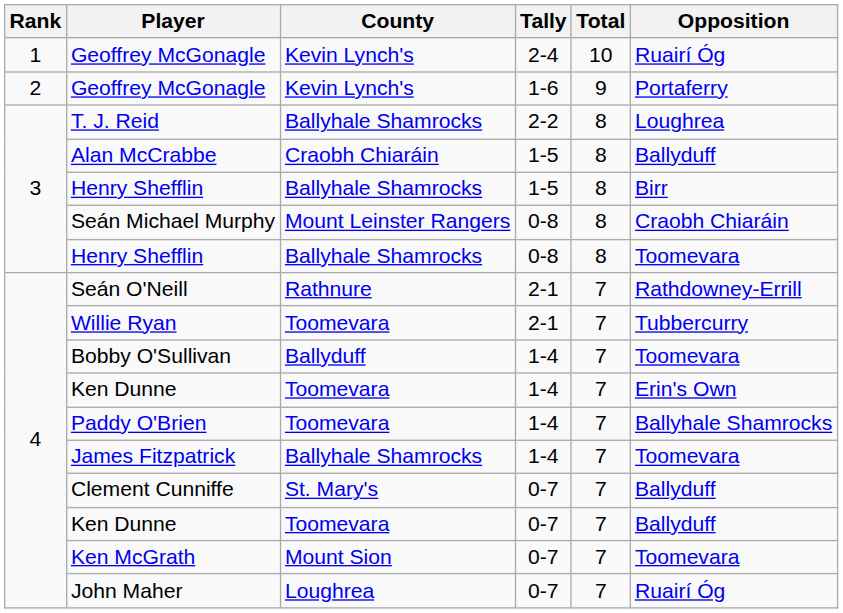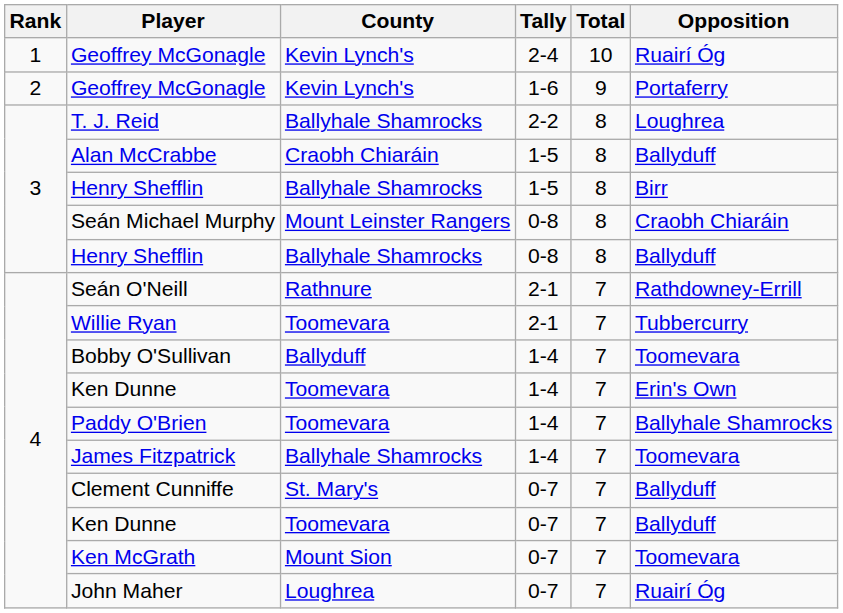Henry Shefflin / 0-8 | Opposition: Toomevara -> Ballyduff
